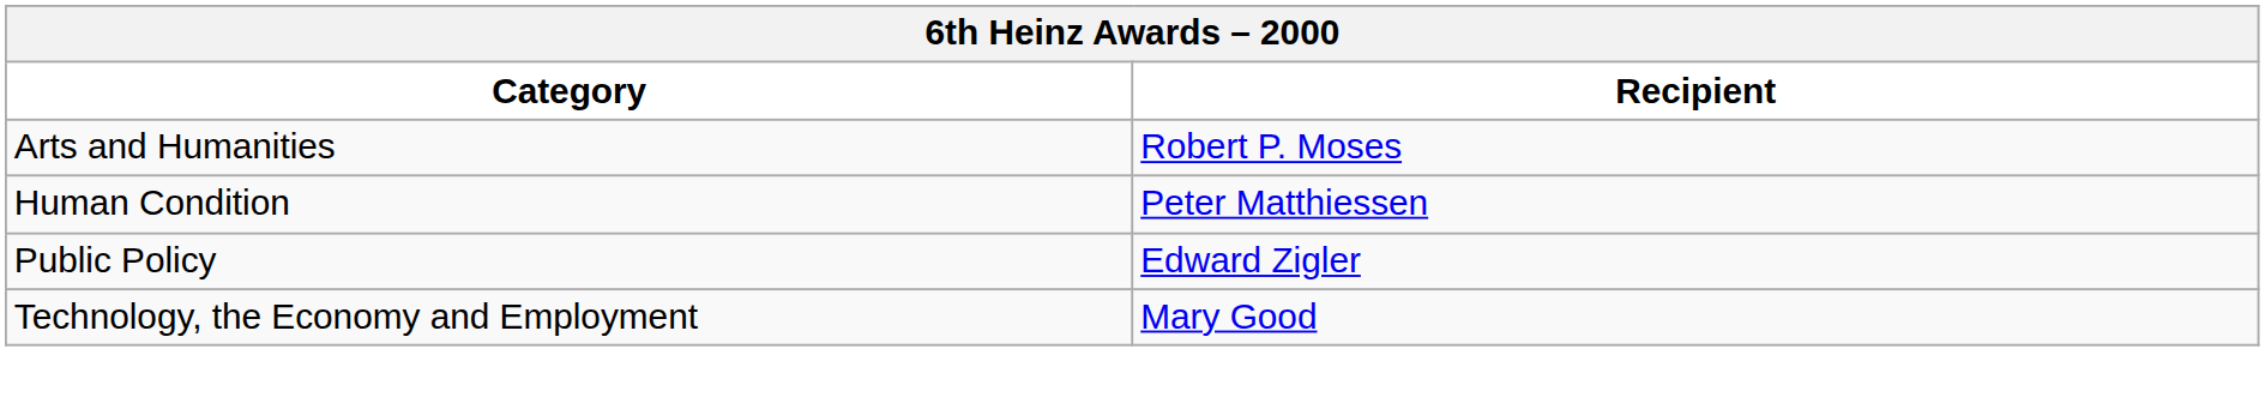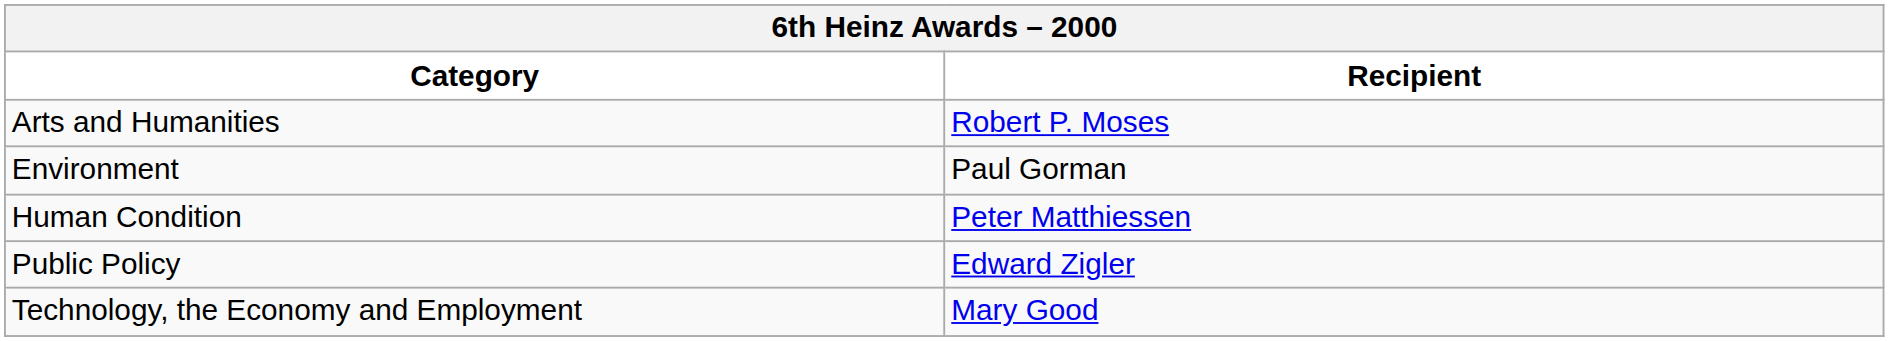+ row: Environment | Paul Gorman
